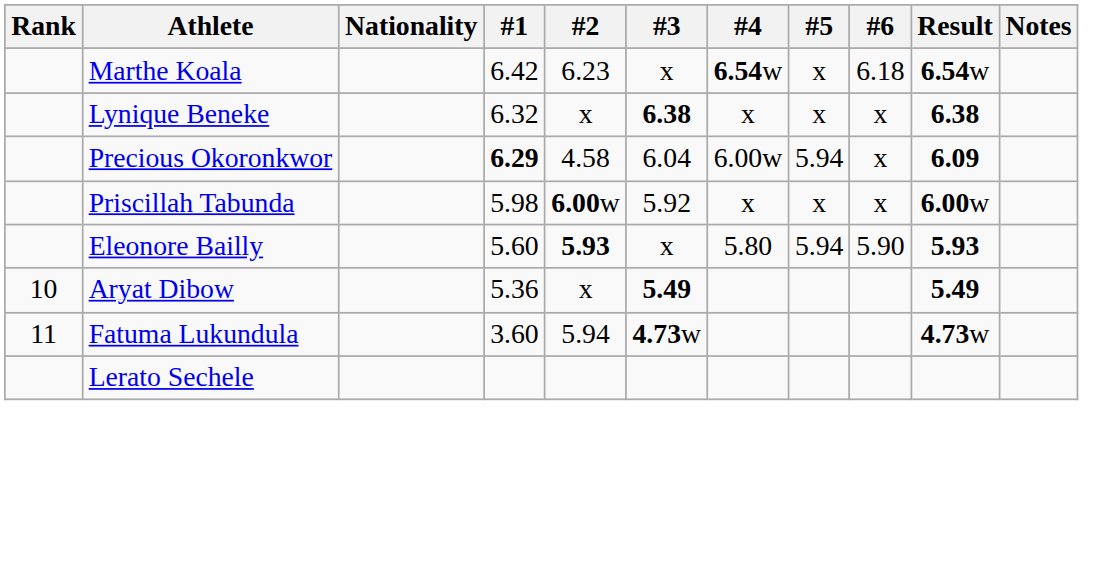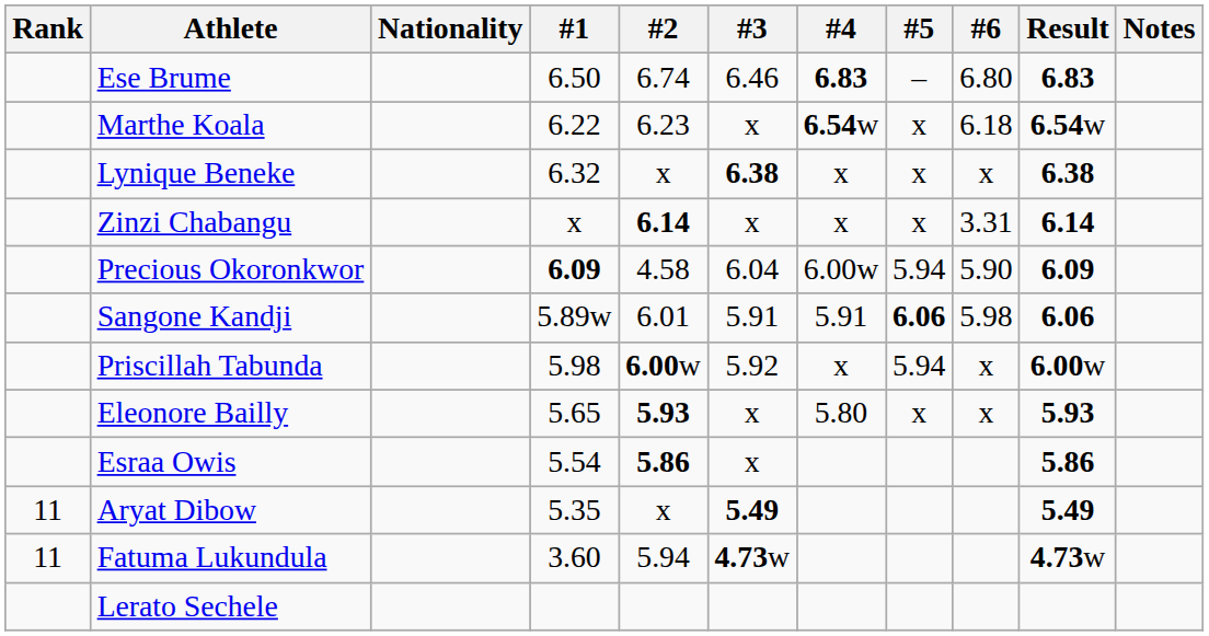+ row: Ese Brume | 6.50 | 6.74 | 6.46 | 6.83 | – | 6.80 | 6.83
Marthe Koala | #1: 6.42 -> 6.22
+ row: Zinzi Chabangu | x | 6.14 | x | x | x | 3.31 | 6.14
Precious Okoronkwor | #1: 6.29 -> 6.09
Precious Okoronkwor | #6: x -> 5.90
+ row: Sangone Kandji | 5.89w | 6.01 | 5.91 | 5.91 | 6.06 | 5.98 | 6.06
Priscillah Tabunda | #5: x -> 5.94
Eleonore Bailly | #1: 5.60 -> 5.65
Eleonore Bailly | #5: 5.94 -> x
Eleonore Bailly | #6: 5.90 -> x
+ row: Esraa Owis | 5.54 | 5.86 | x | 5.86
Aryat Dibow | Rank: 10 -> 11
Aryat Dibow | #1: 5.36 -> 5.35
